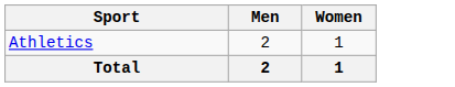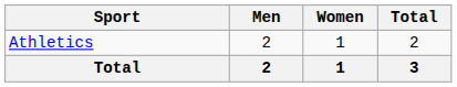+ column: Total | 2 | 3
